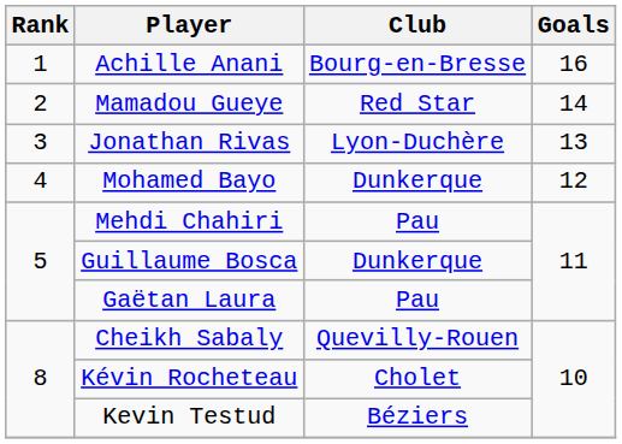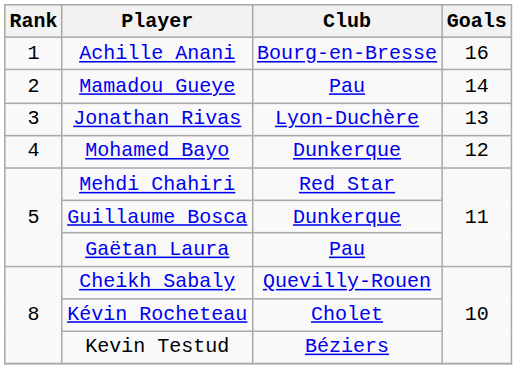Mamadou Gueye | Club: Red Star -> Pau
Mehdi Chahiri | Club: Pau -> Red Star
